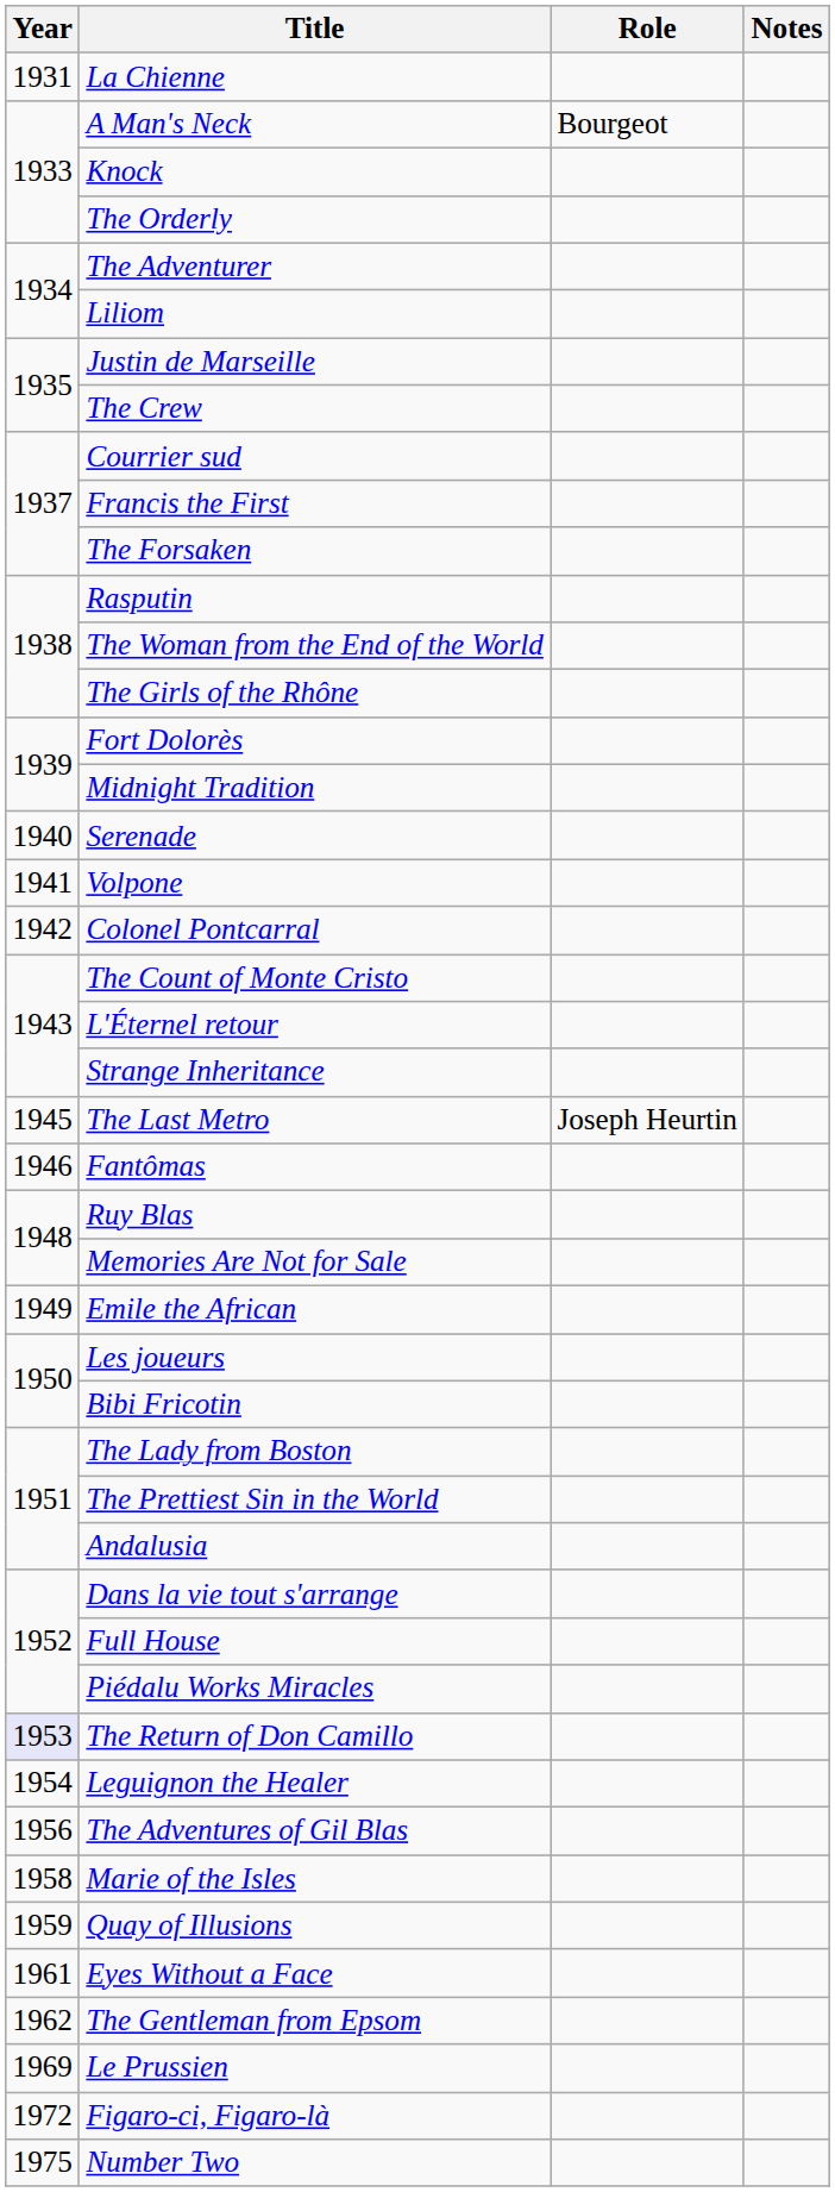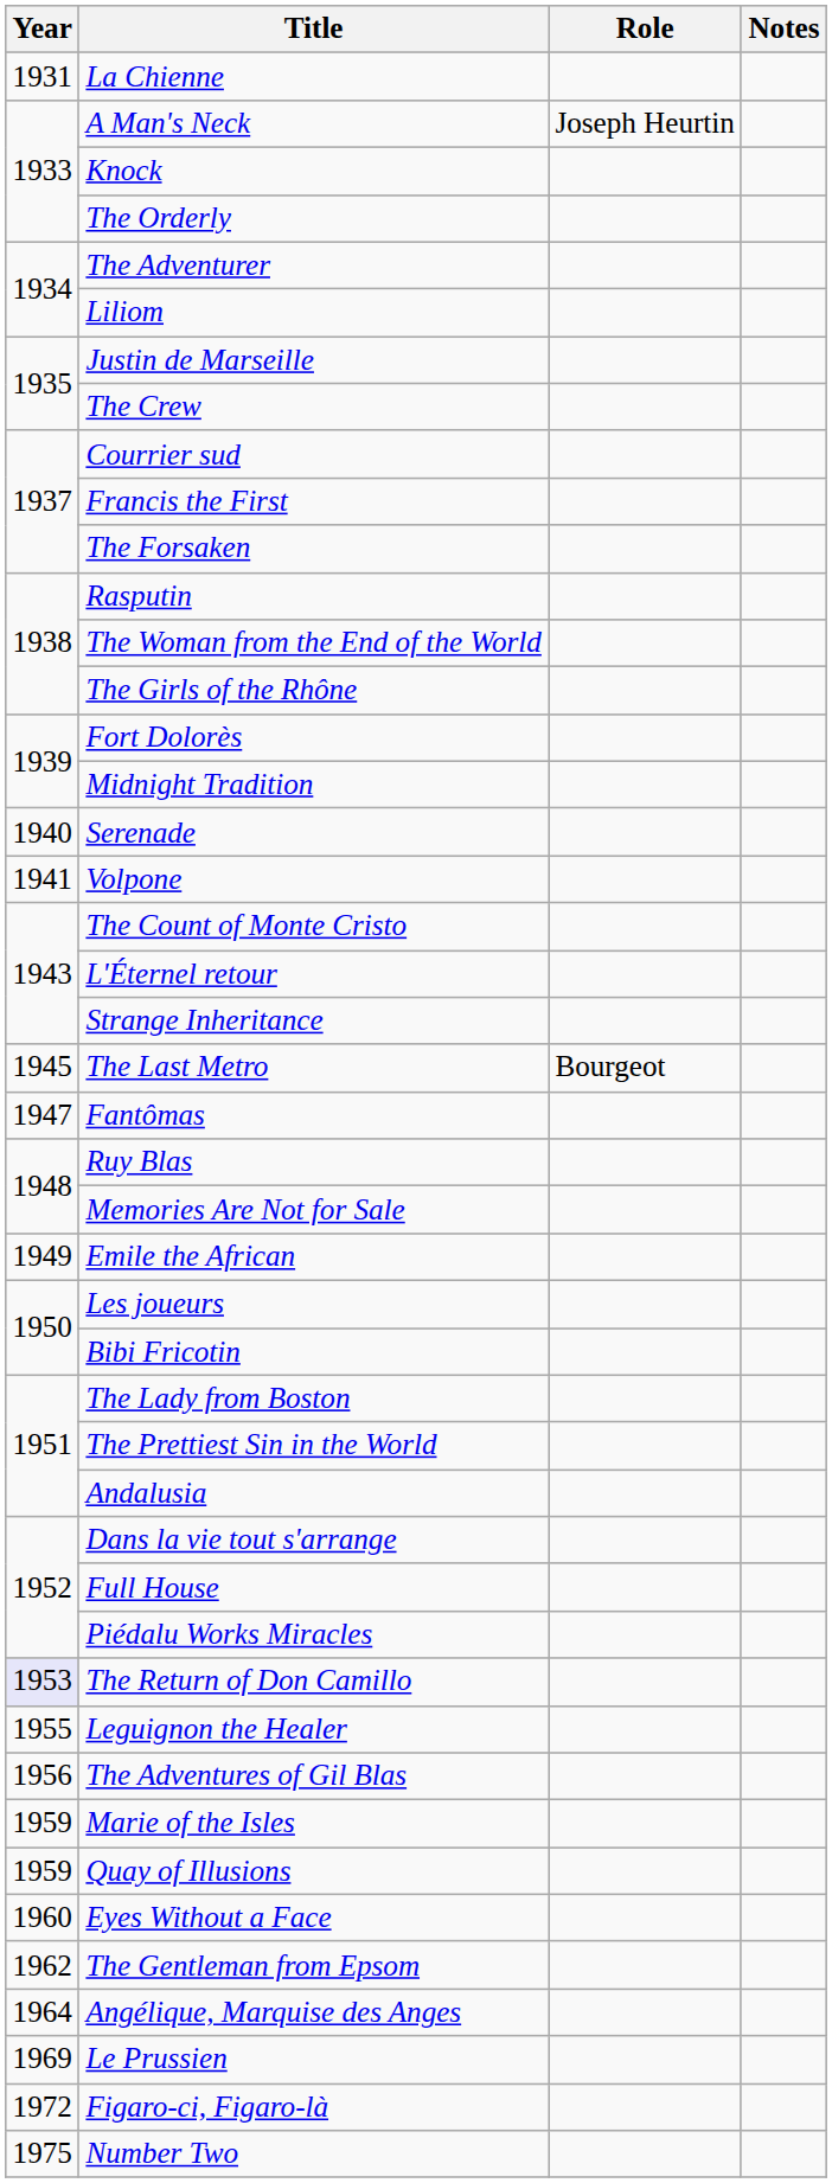A Man's Neck | Role: Bourgeot -> Joseph Heurtin
- row: 1942 | Colonel Pontcarral
The Last Metro | Role: Joseph Heurtin -> Bourgeot
Fantômas | Year: 1946 -> 1947
Leguignon the Healer | Year: 1954 -> 1955
Marie of the Isles | Year: 1958 -> 1959
Eyes Without a Face | Year: 1961 -> 1960
+ row: 1964 | Angélique, Marquise des Anges
